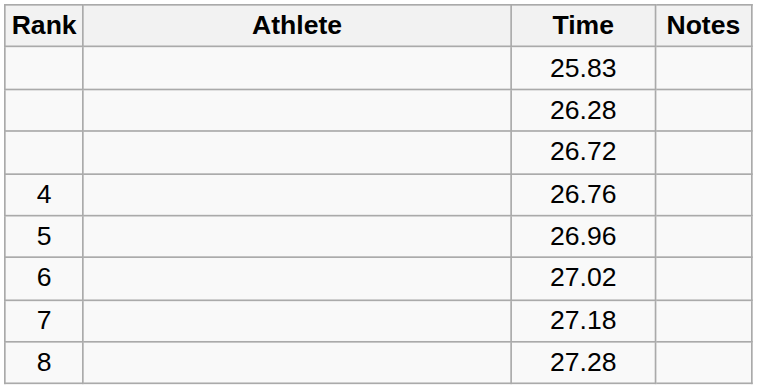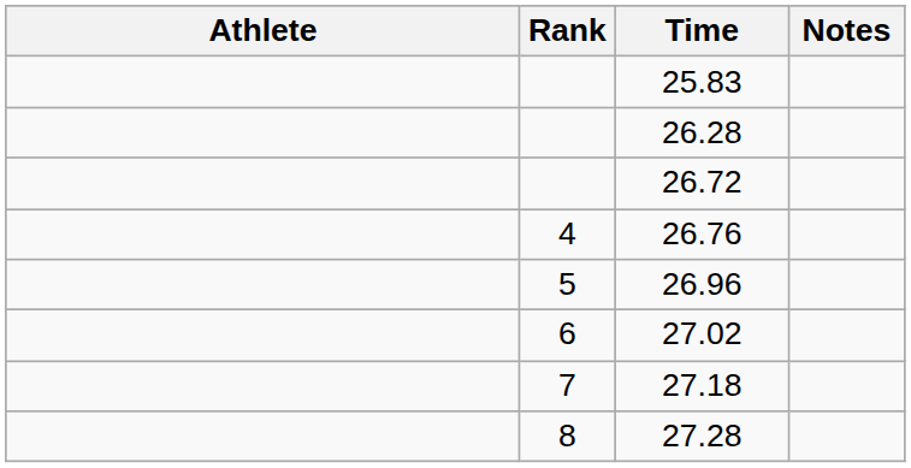columns swapped: Rank <-> Athlete
